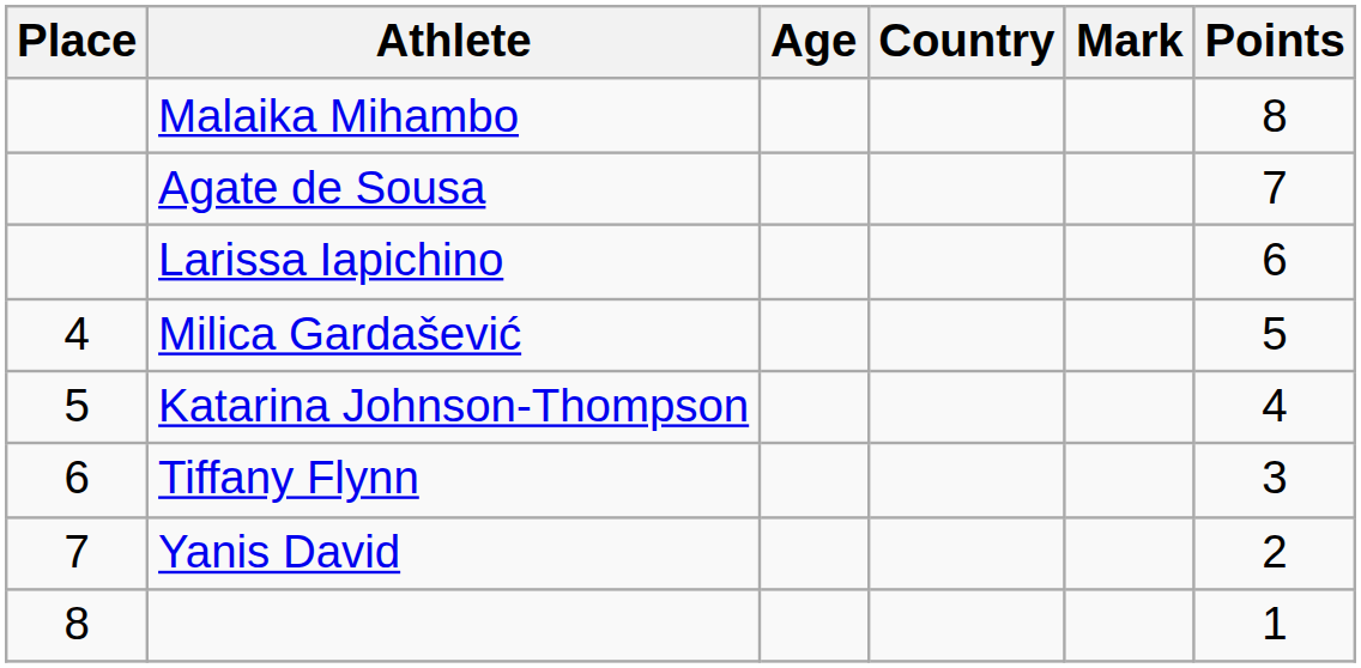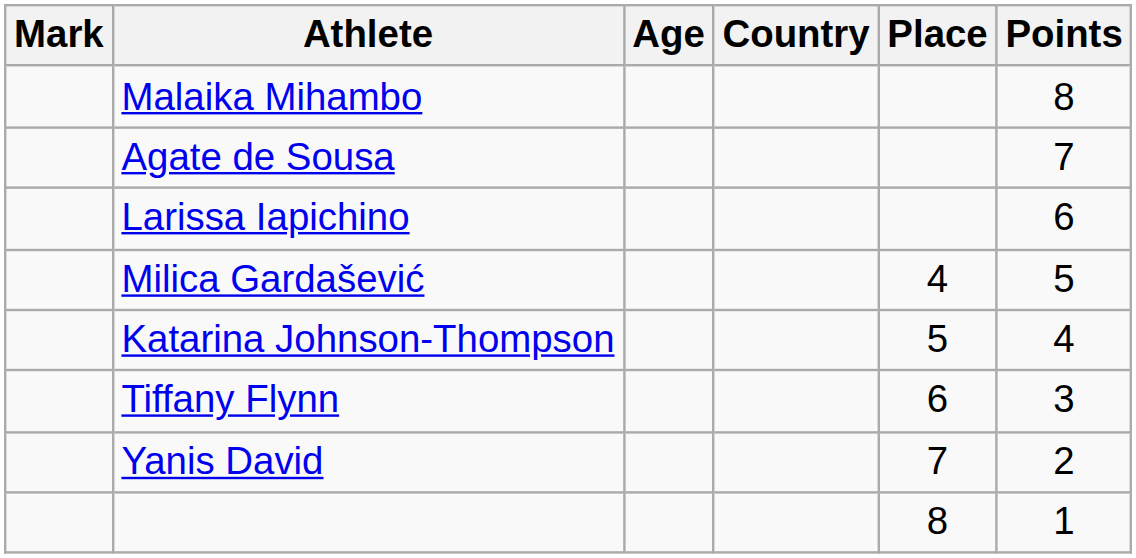columns swapped: Place <-> Mark
